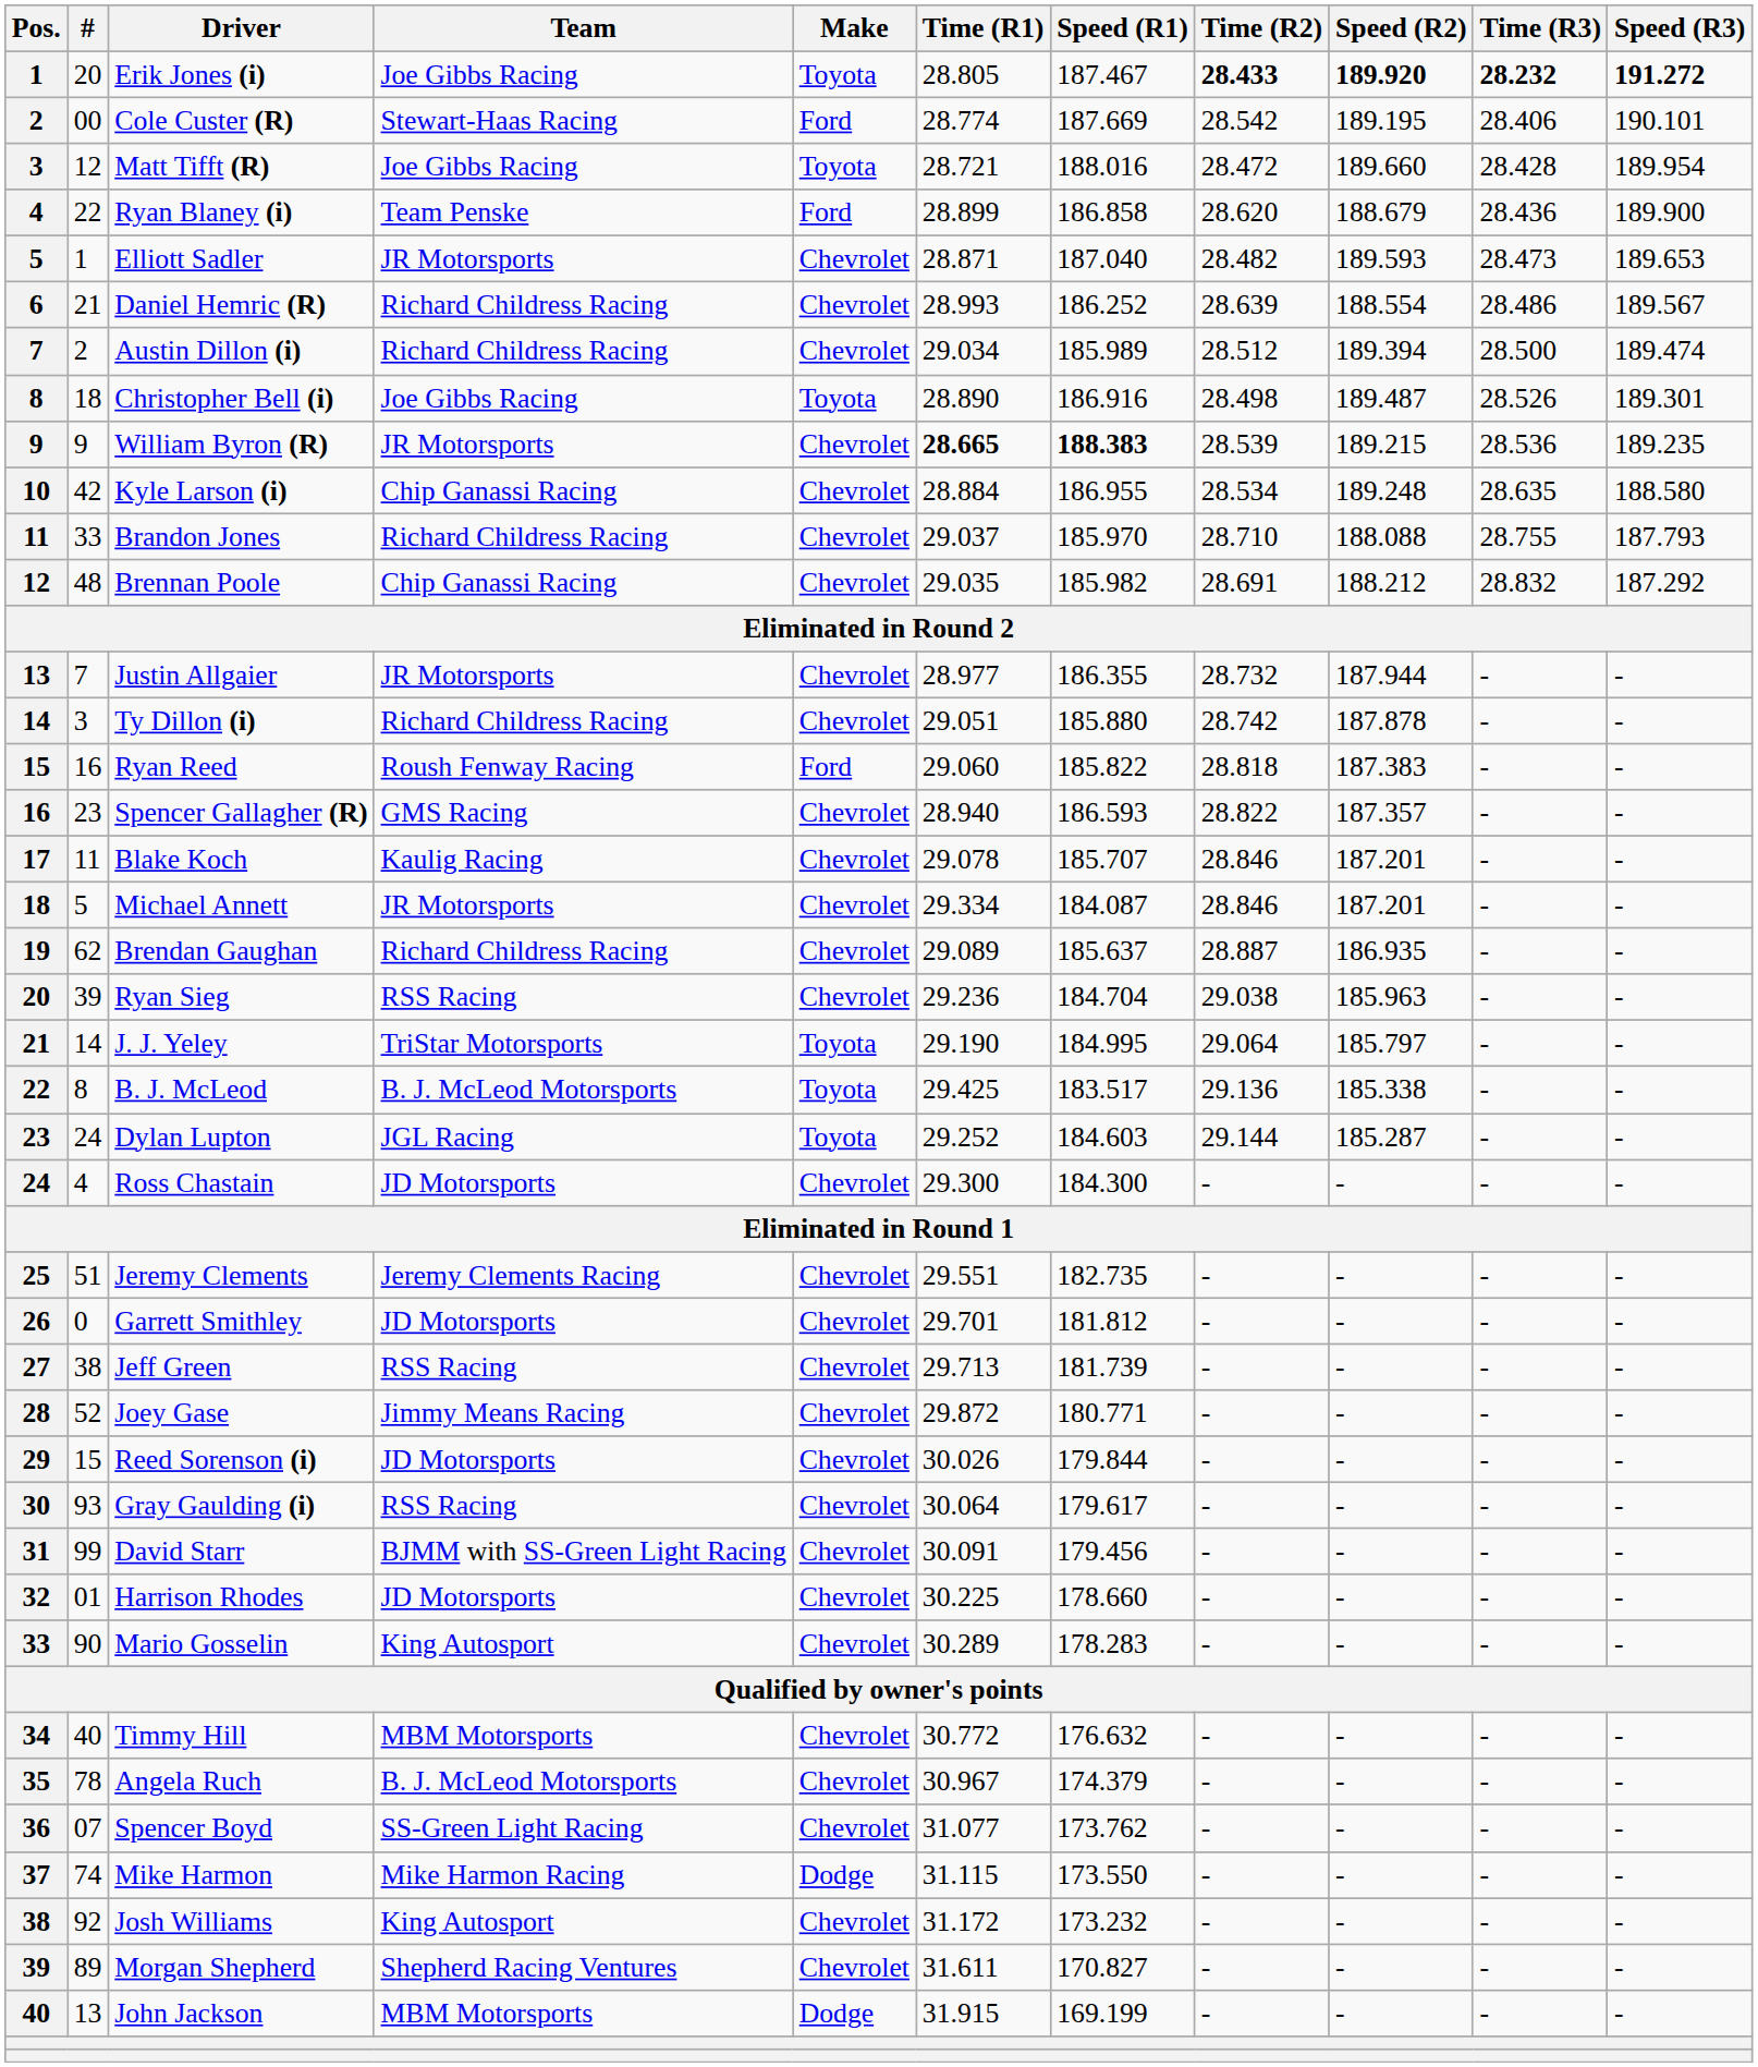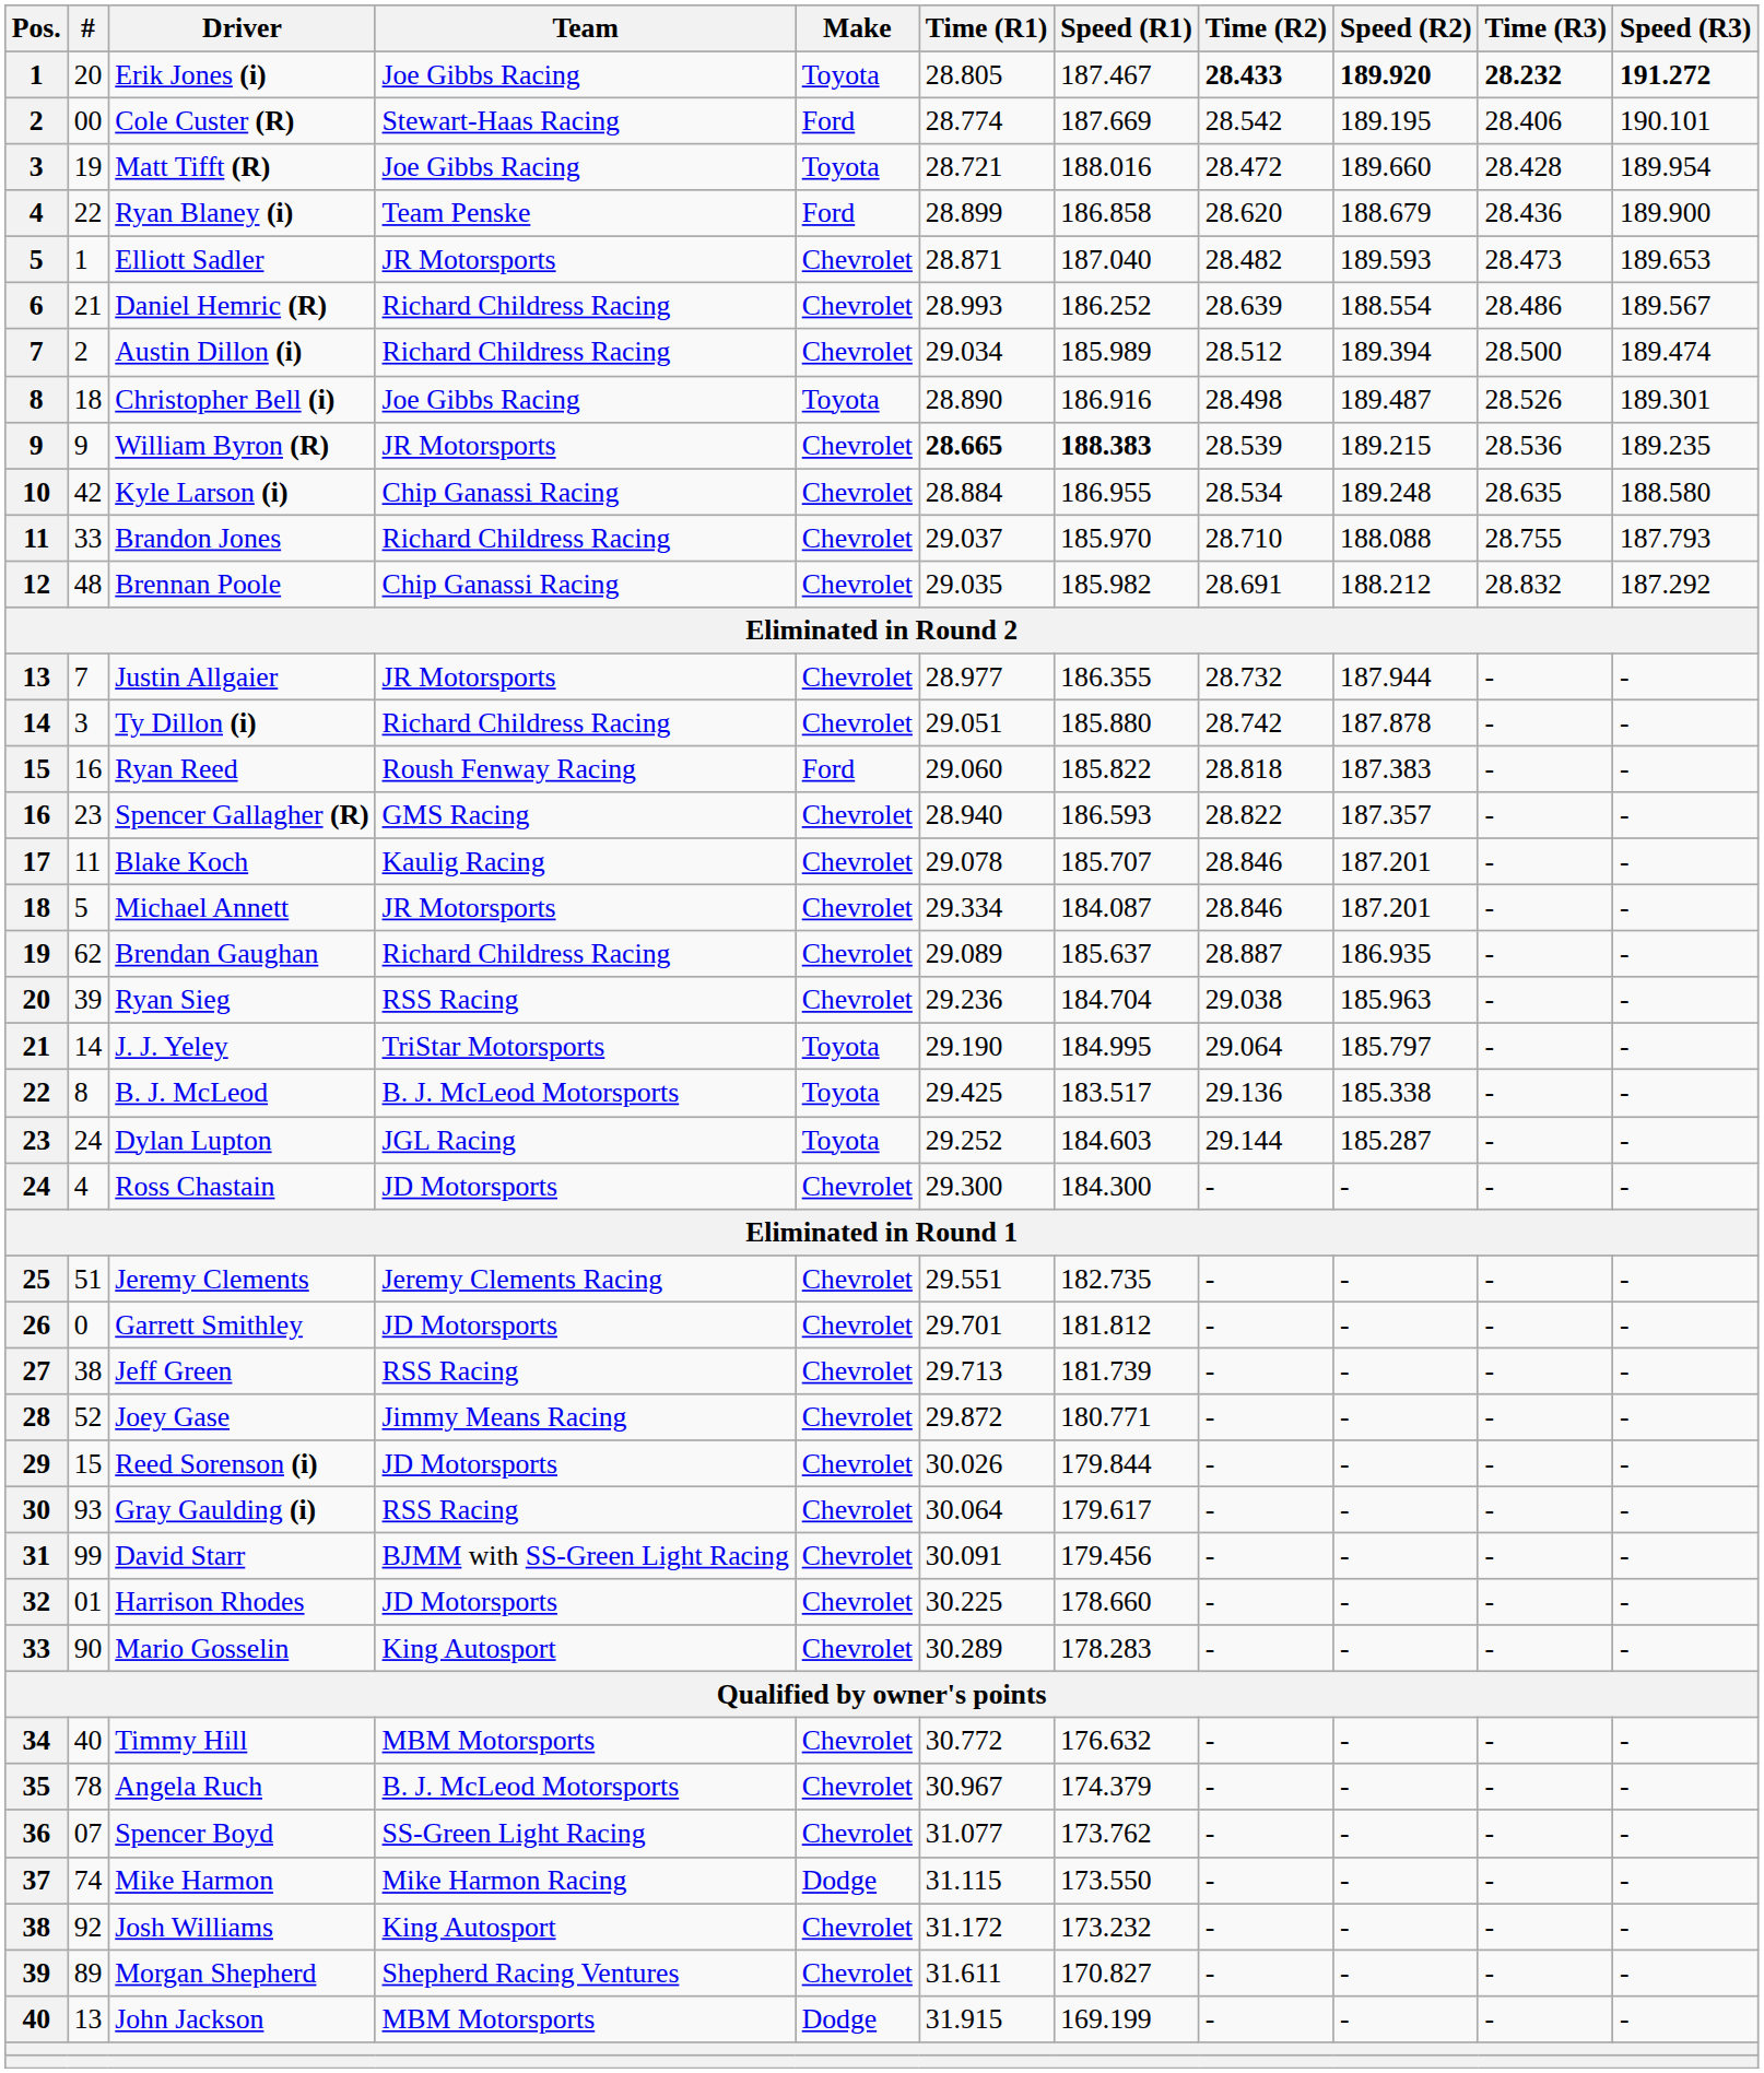Matt Tifft (R) | #: 12 -> 19
